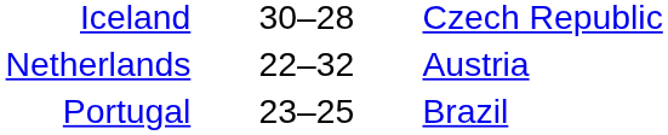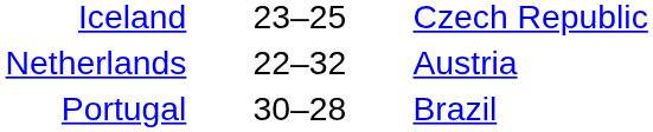Iceland | column 2: 30–28 -> 23–25
Portugal | column 2: 23–25 -> 30–28
